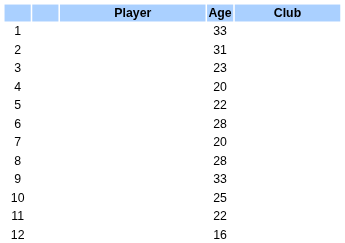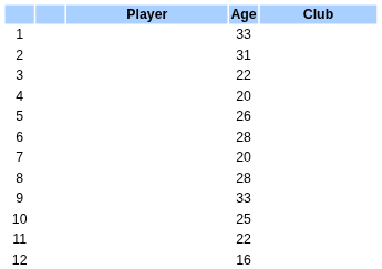3 | Age: 23 -> 22
5 | Age: 22 -> 26
